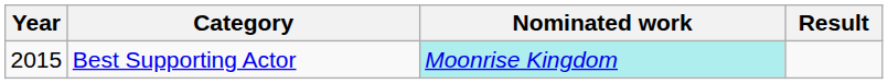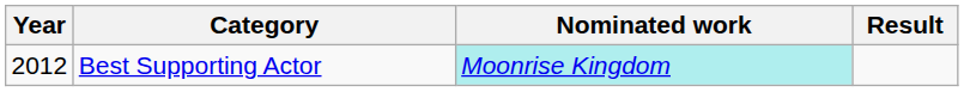Best Supporting Actor | Year: 2015 -> 2012
